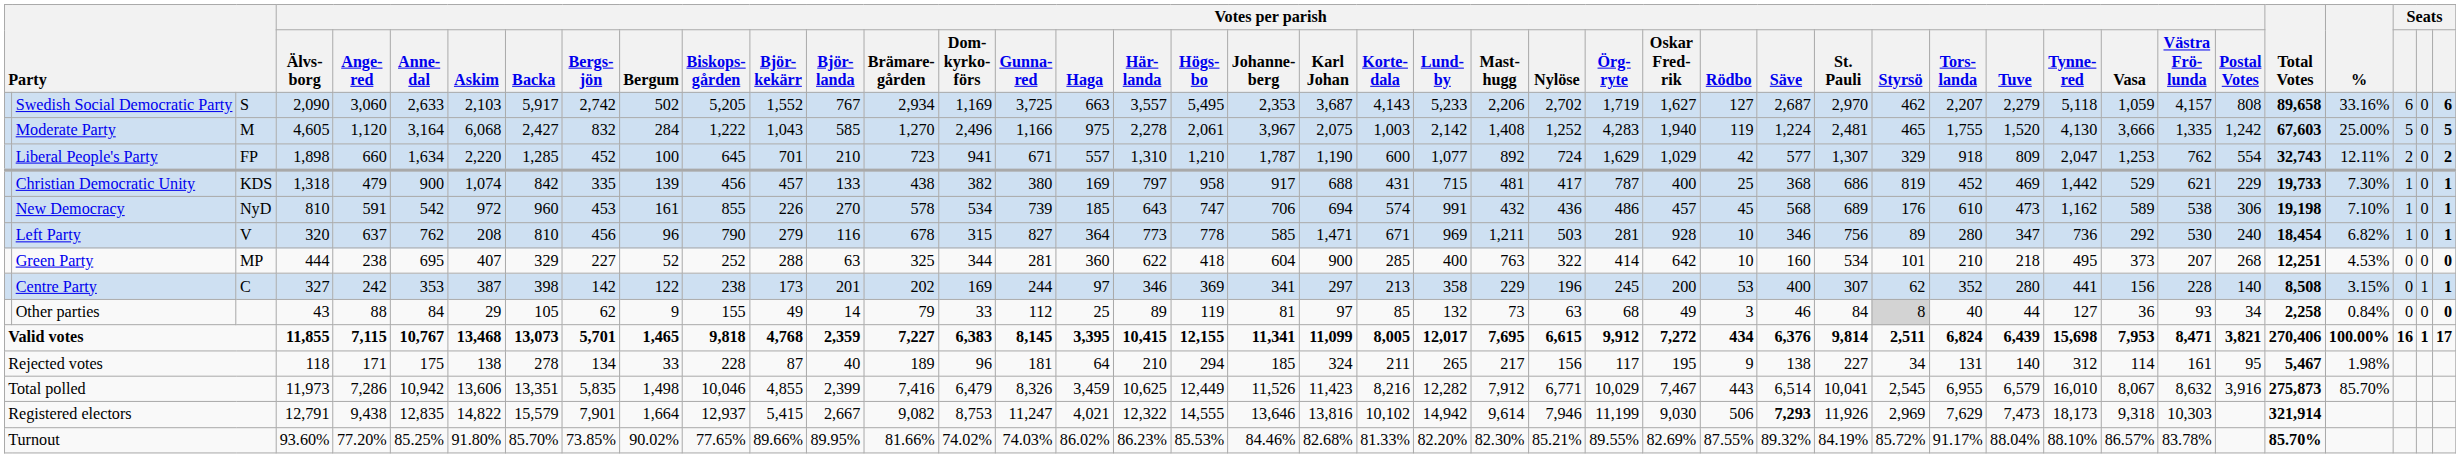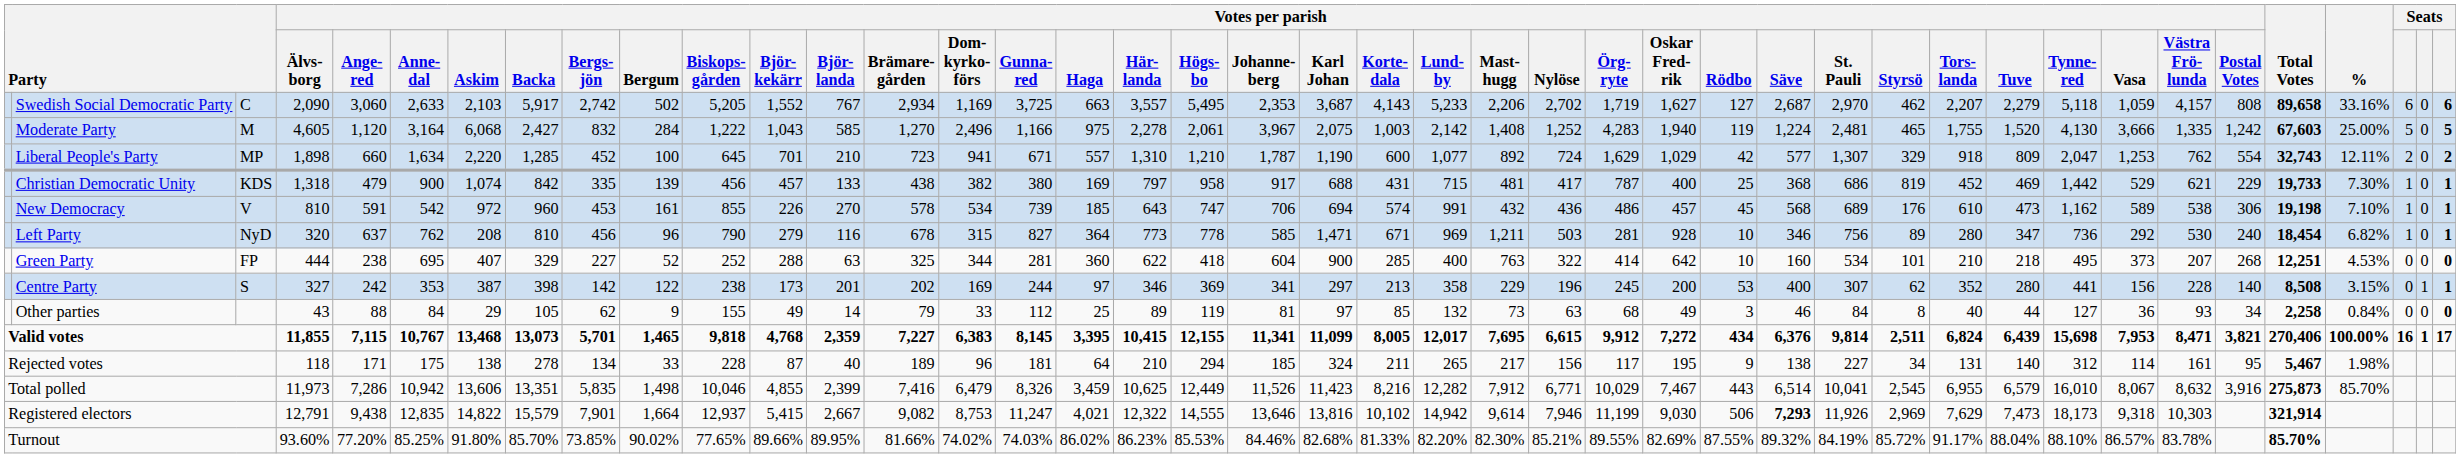Swedish Social Democratic Party | column 3: S -> C
Liberal People's Party | column 3: FP -> MP
New Democracy | column 3: NyD -> V
Left Party | column 3: V -> NyD
Green Party | column 3: MP -> FP
Centre Party | column 3: C -> S
Other parties | Votes per parish / Styrsö: lightgrey background -> no background
